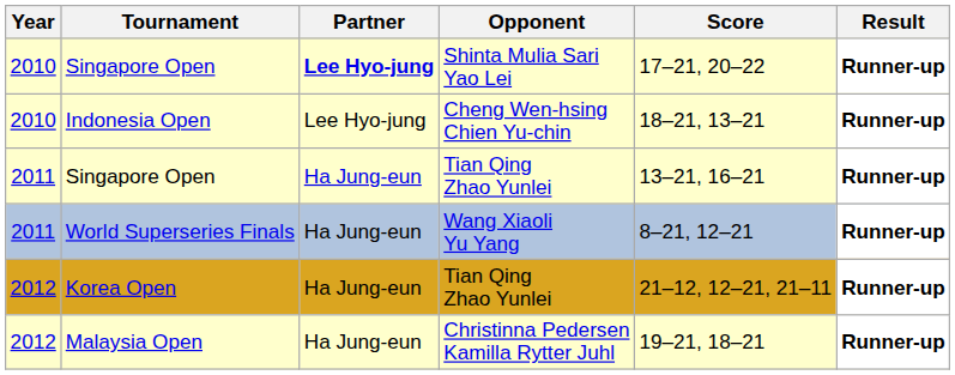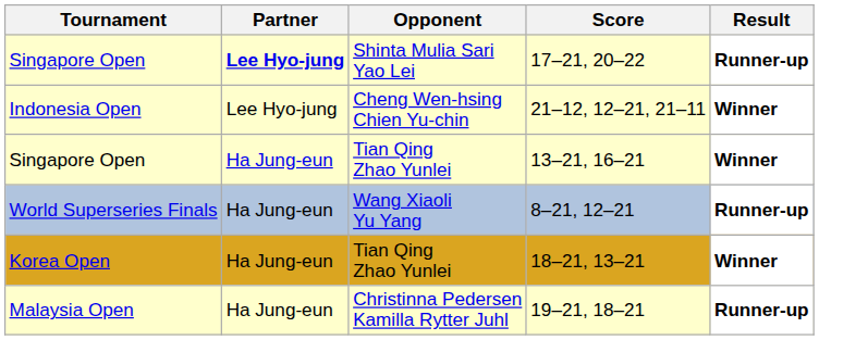- column: Year | 2010 | 2010 | 2011 | 2011 | 2012 | 2012
Indonesia Open | Score: 18–21, 13–21 -> 21–12, 12–21, 21–11
Indonesia Open | Result: Runner-up -> Winner
Singapore Open / Tian Qing Zhao Yunlei | Result: Runner-up -> Winner
Korea Open | Score: 21–12, 12–21, 21–11 -> 18–21, 13–21
Korea Open | Result: Runner-up -> Winner
